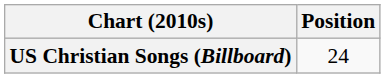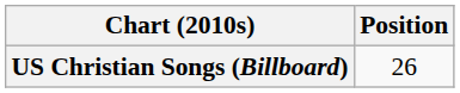US Christian Songs (Billboard) | Position: 24 -> 26
